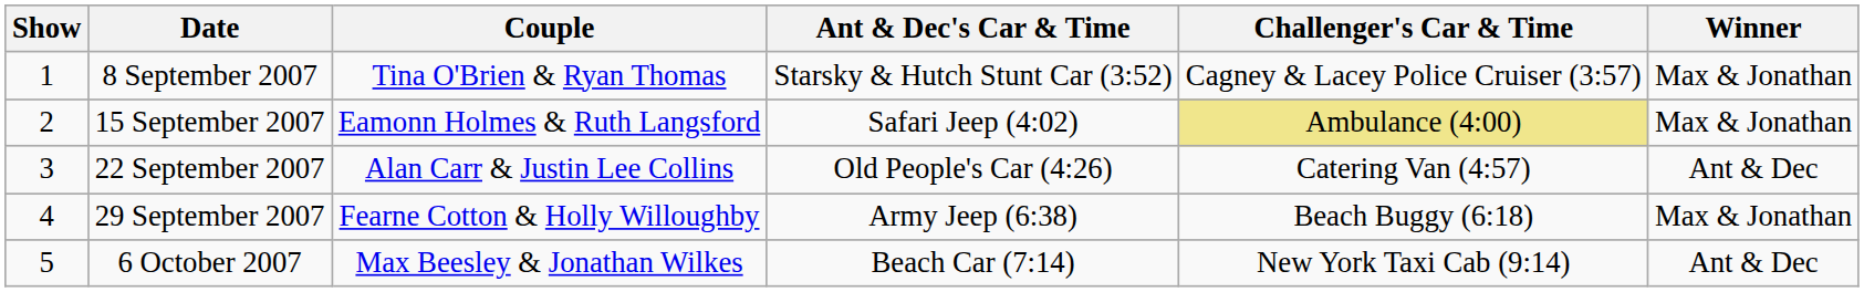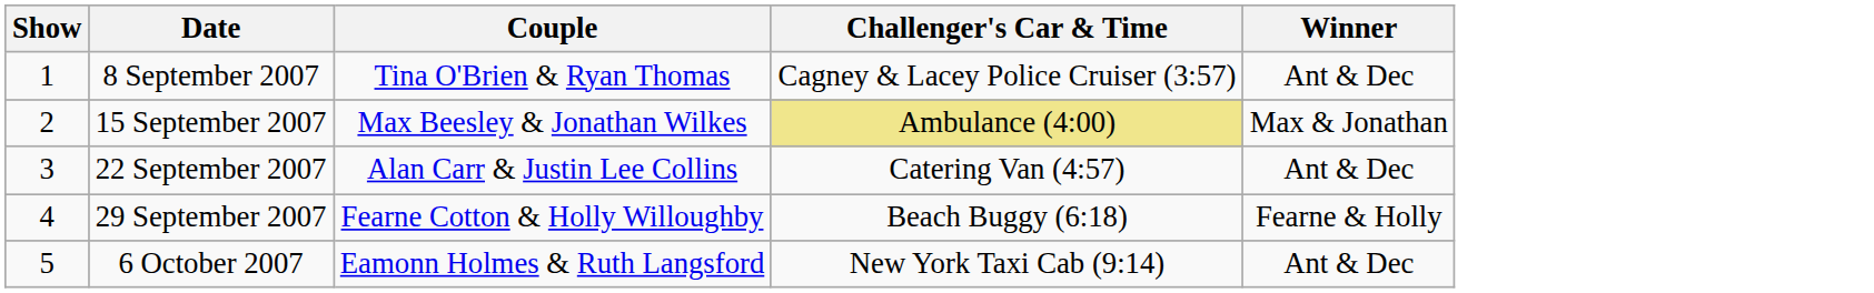- column: Ant & Dec's Car & Time | Starsky & Hutch Stunt Car (3:52) | Safari Jeep (4:02) | Old People's Car (4:26) | Army Jeep (6:38) | Beach Car (7:14)
8 September 2007 | Winner: Max & Jonathan -> Ant & Dec
15 September 2007 | Couple: Eamonn Holmes & Ruth Langsford -> Max Beesley & Jonathan Wilkes
29 September 2007 | Winner: Max & Jonathan -> Fearne & Holly
6 October 2007 | Couple: Max Beesley & Jonathan Wilkes -> Eamonn Holmes & Ruth Langsford
